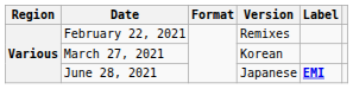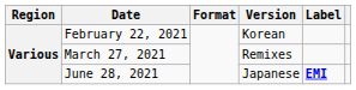February 22, 2021 | Version: Remixes -> Korean
March 27, 2021 | Version: Korean -> Remixes
